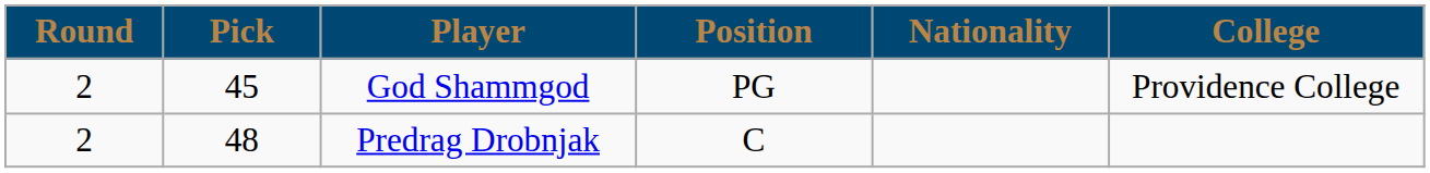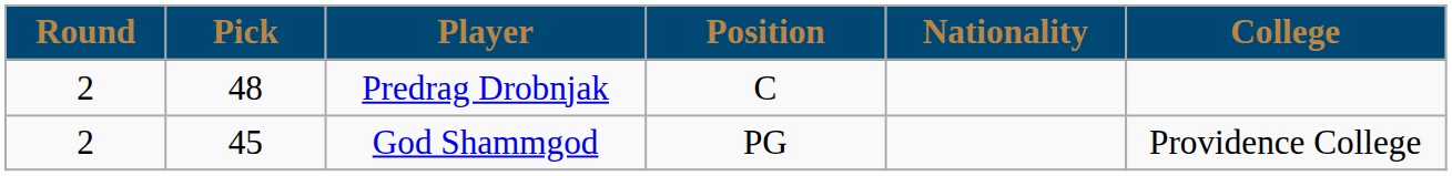rows swapped: God Shammgod <-> Predrag Drobnjak
